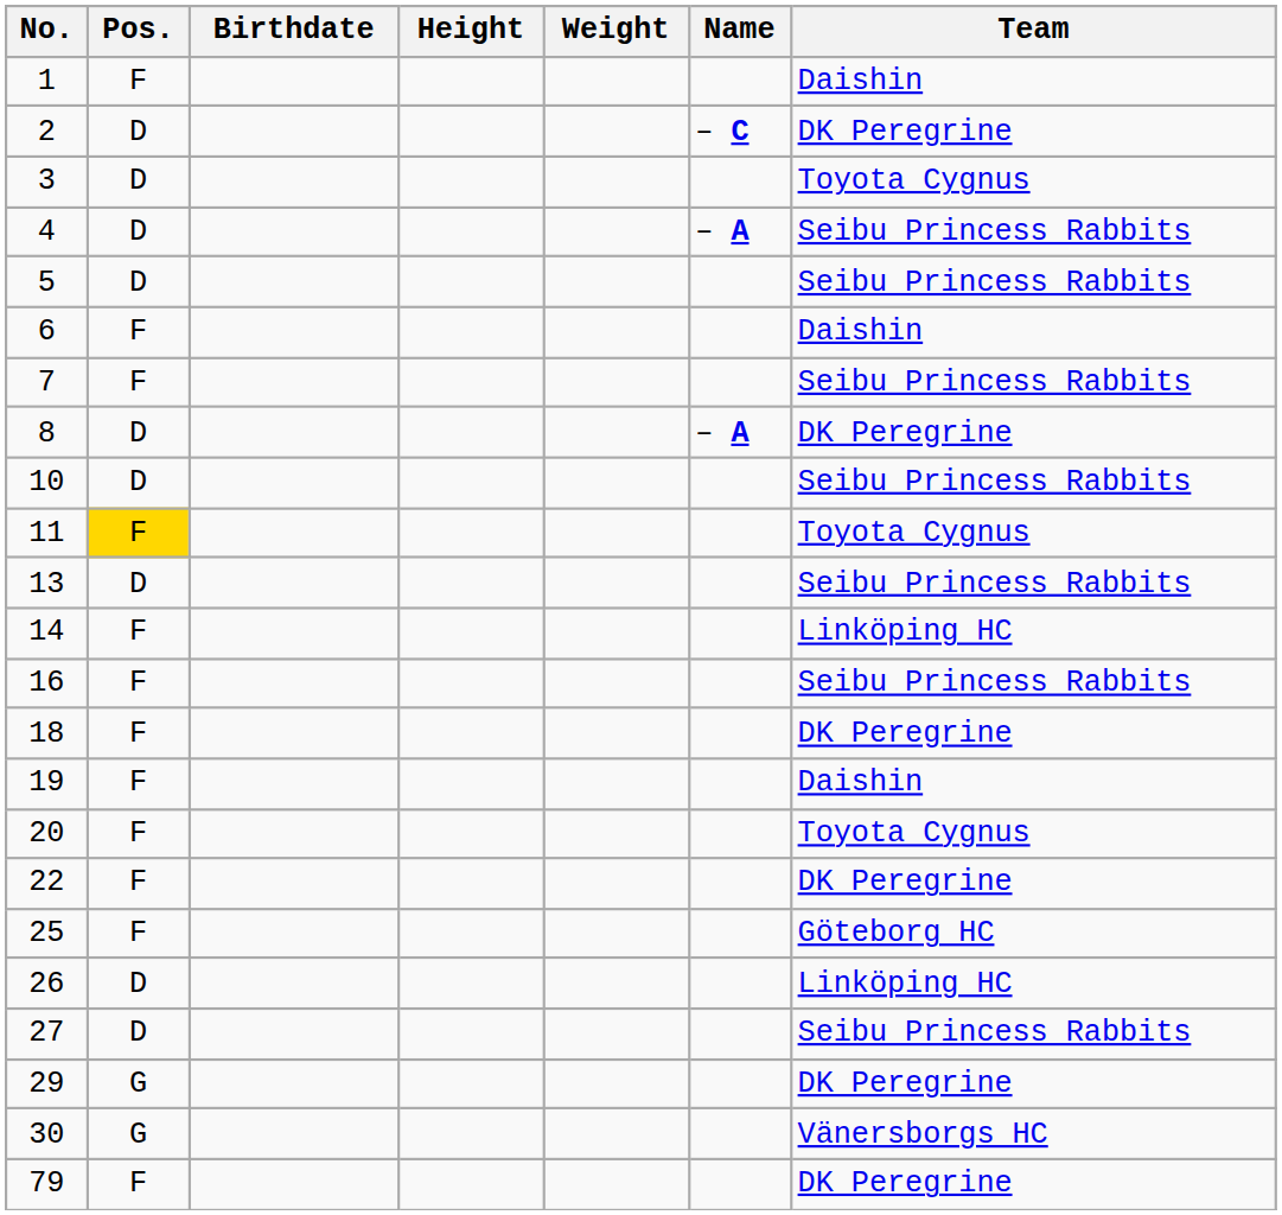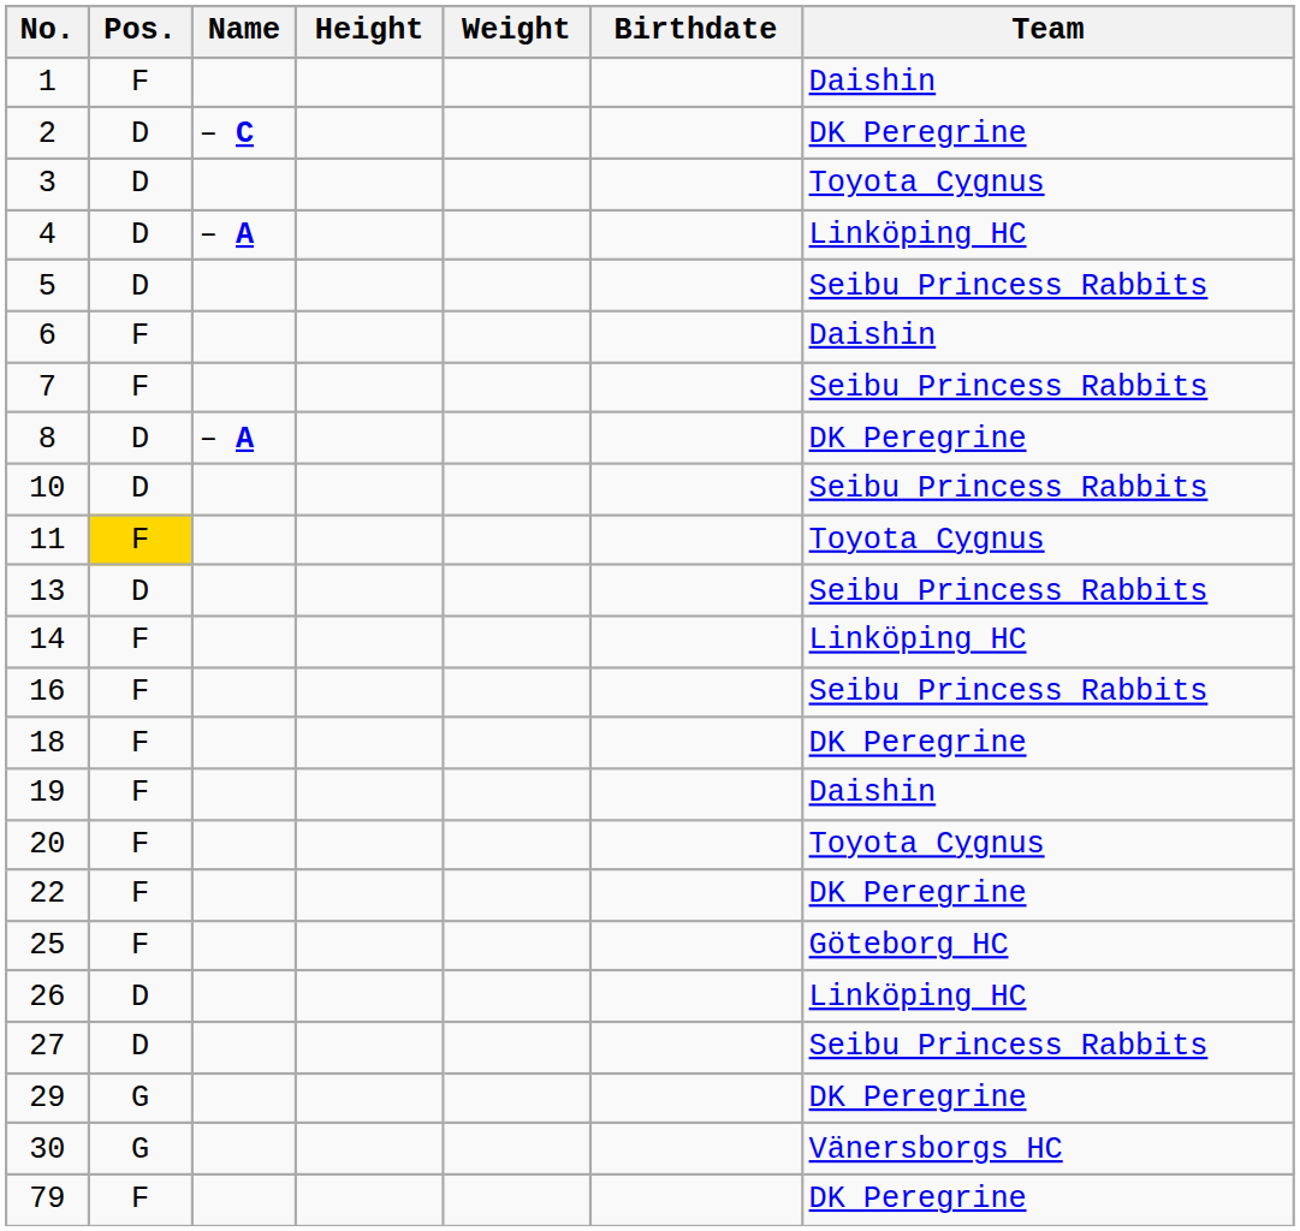columns swapped: Name <-> Birthdate
4 | Team: Seibu Princess Rabbits -> Linköping HC
